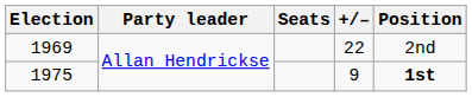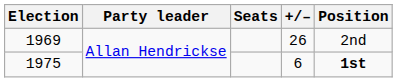1969 | +/–: 22 -> 26
1975 | +/–: 9 -> 6
